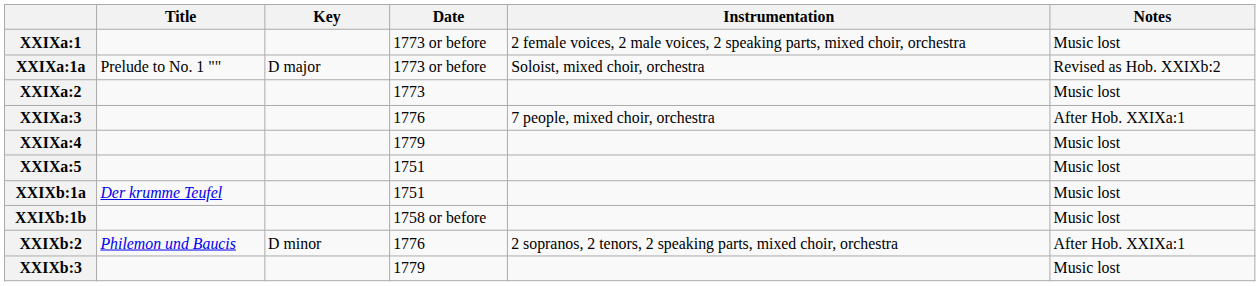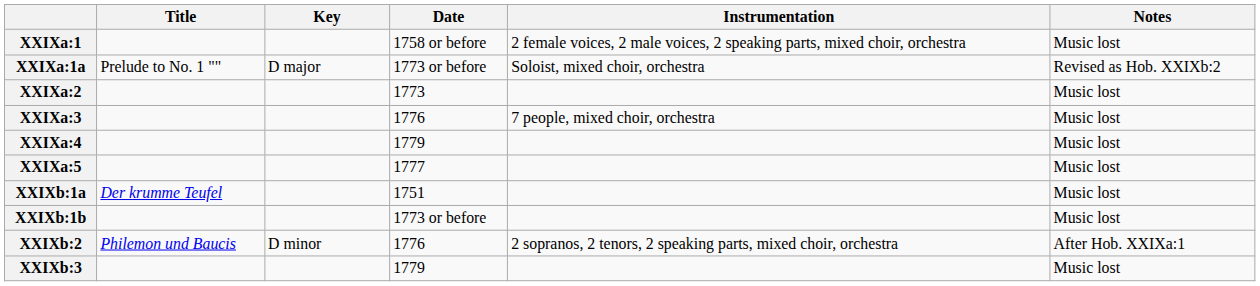XXIXa:1 | Date: 1773 or before -> 1758 or before
XXIXa:3 | Notes: After Hob. XXIXa:1 -> Music lost
XXIXa:5 | Date: 1751 -> 1777
XXIXb:1b | Date: 1758 or before -> 1773 or before
